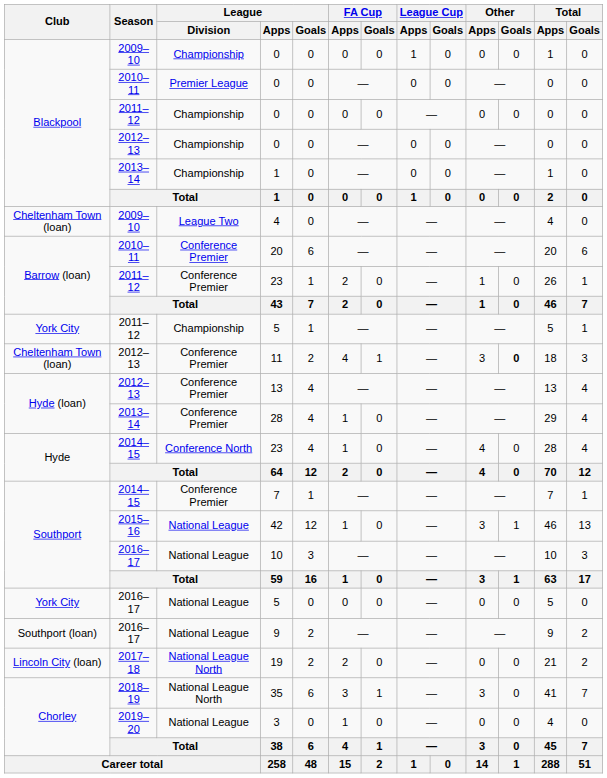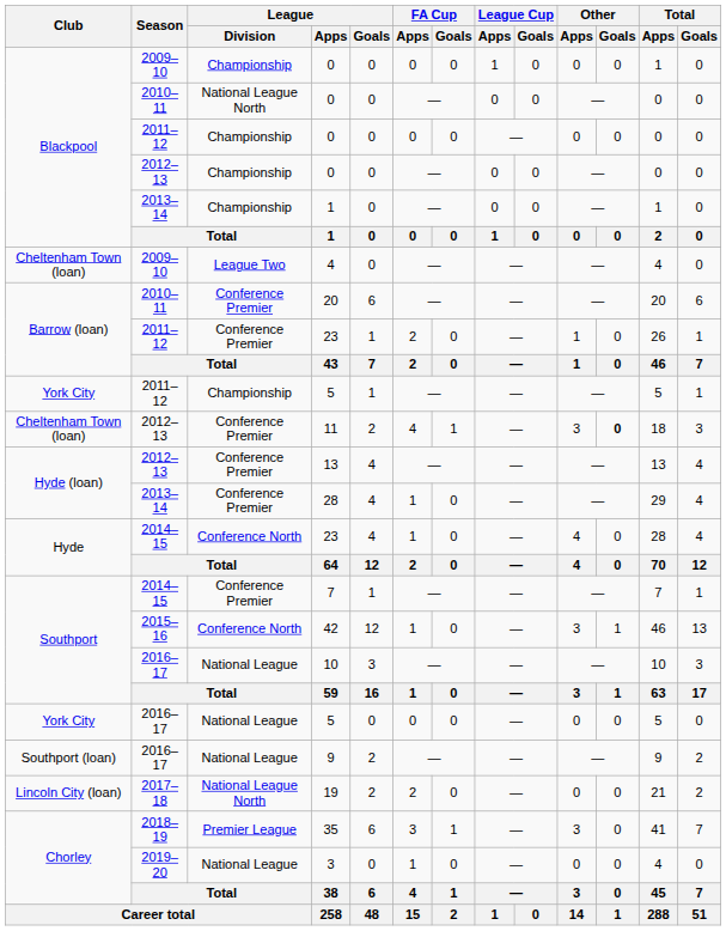2010–11 / 0 | League / Division: Premier League -> National League North
42 | League / Division: National League -> Conference North
35 | League / Division: National League North -> Premier League
